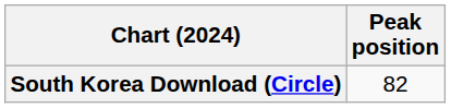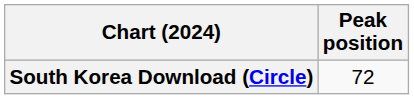South Korea Download (Circle) | Peak position: 82 -> 72
